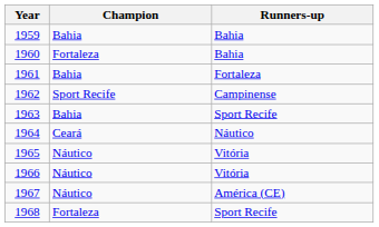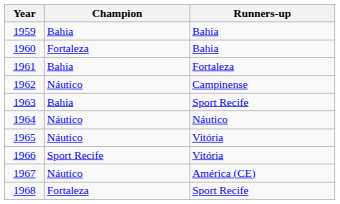1962 | Champion: Sport Recife -> Náutico
1964 | Champion: Ceará -> Náutico
1966 | Champion: Náutico -> Sport Recife
